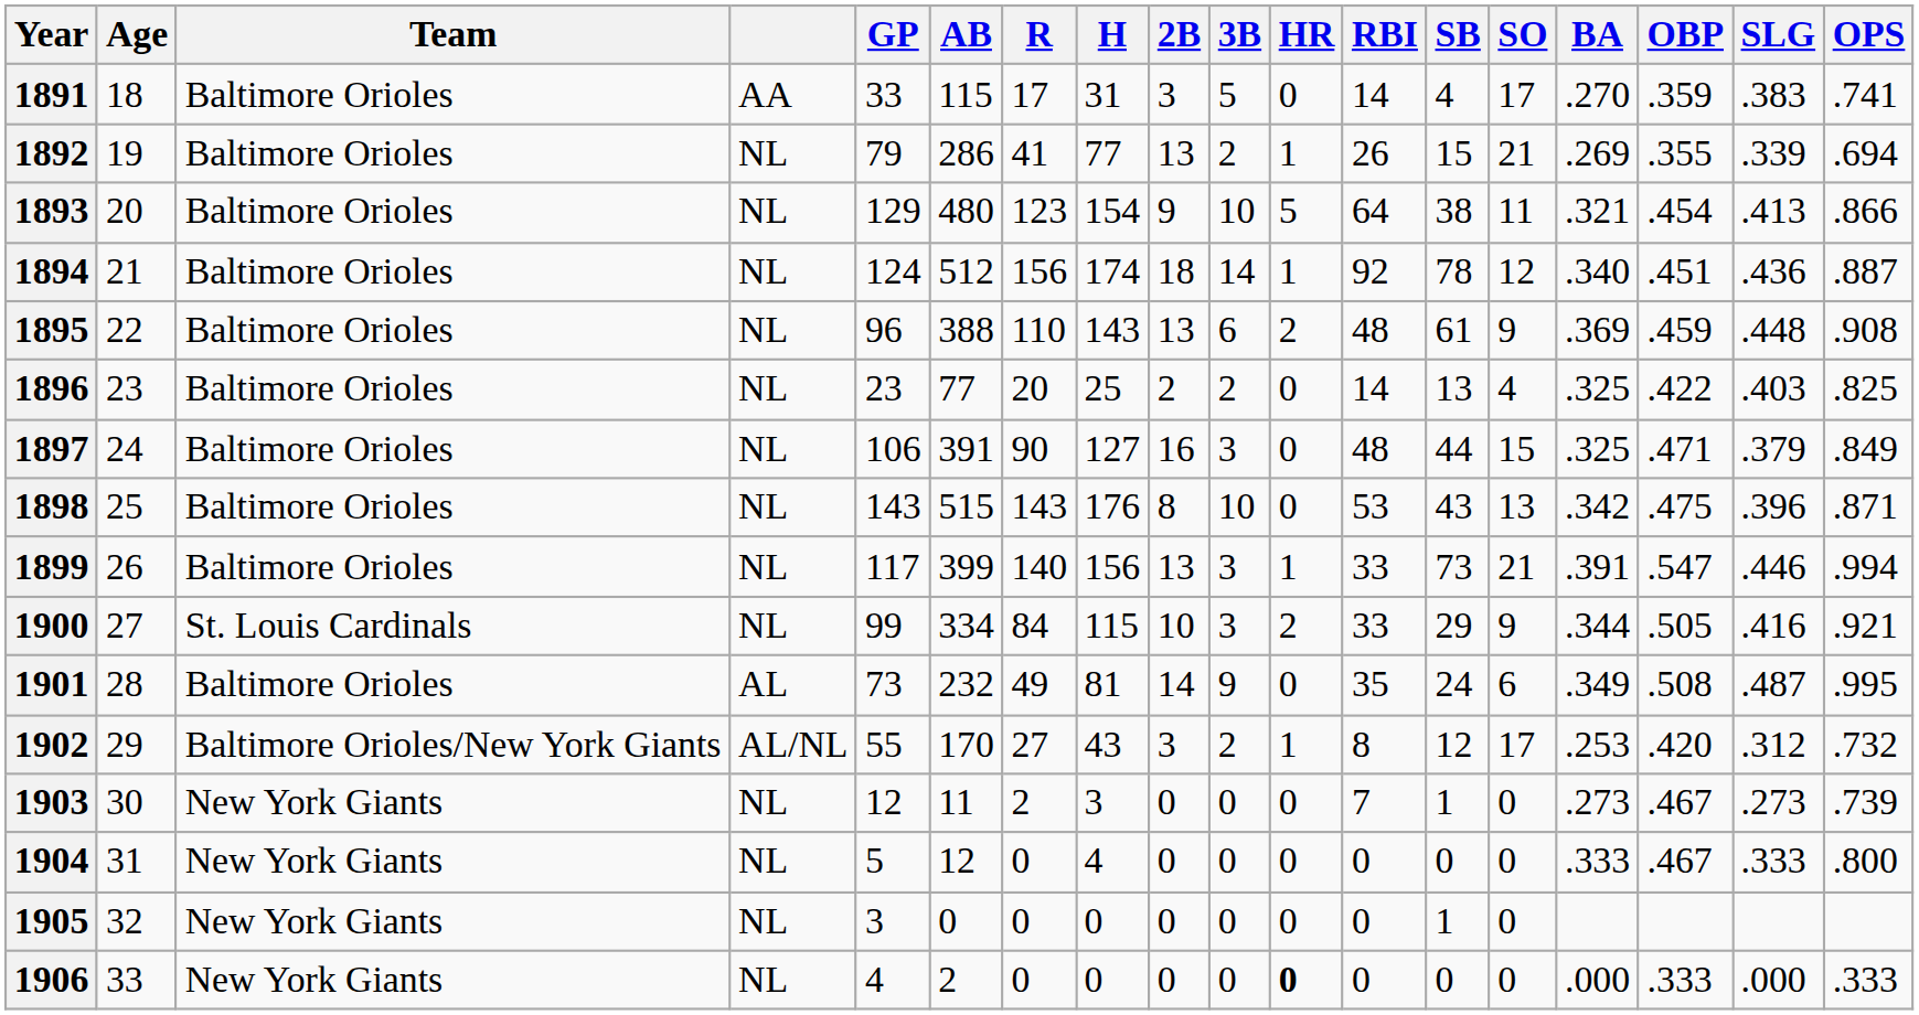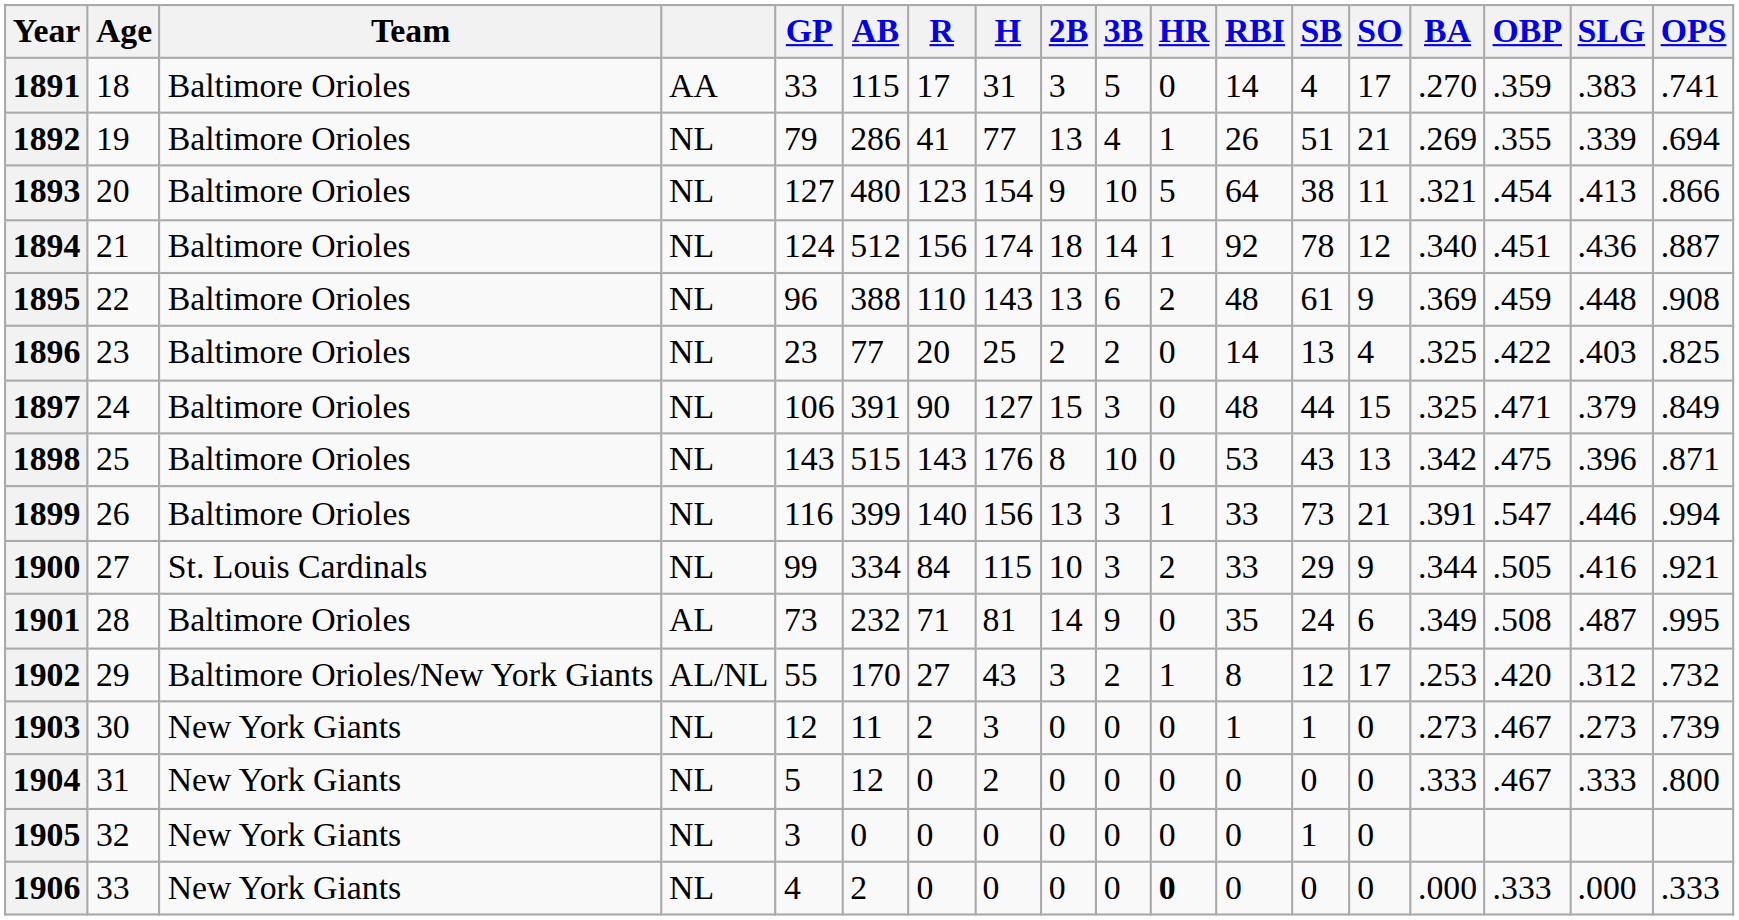1892 | 3B: 2 -> 4
1892 | SB: 15 -> 51
1893 | GP: 129 -> 127
1897 | 2B: 16 -> 15
1899 | GP: 117 -> 116
1901 | R: 49 -> 71
1903 | RBI: 7 -> 1
1904 | H: 4 -> 2
